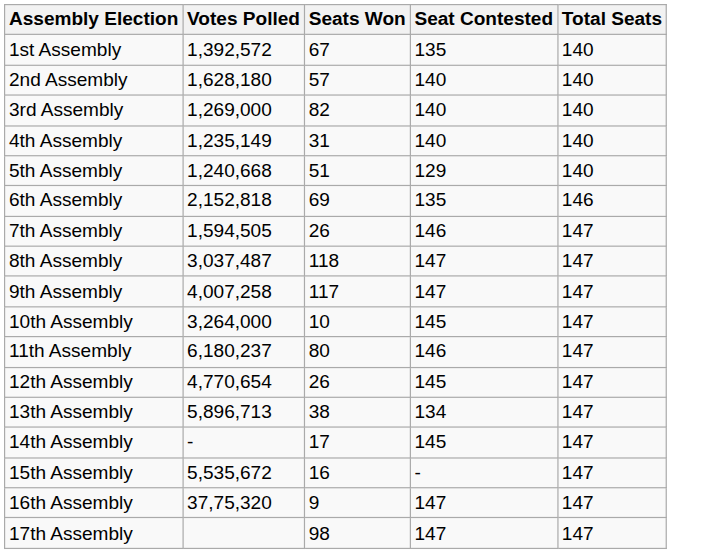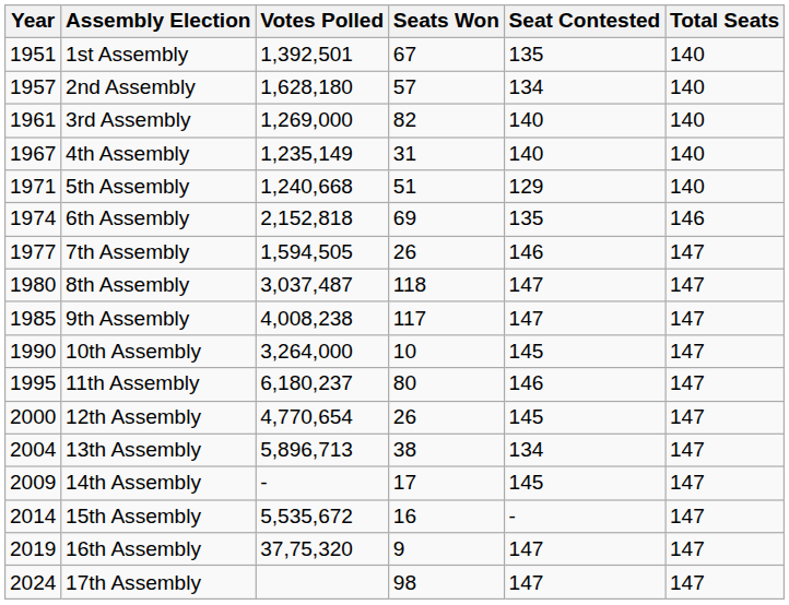+ column: Year | 1951 | 1957 | 1961 | 1967 | 1971 | 1974 | 1977 | 1980 | 1985 | 1990 | 1995 | 2000 | 2004 | 2009 | 2014 | 2019 | 2024
1st Assembly | Votes Polled: 1,392,572 -> 1,392,501
2nd Assembly | Seat Contested: 140 -> 134
9th Assembly | Votes Polled: 4,007,258 -> 4,008,238
